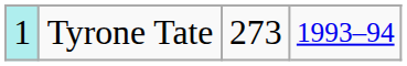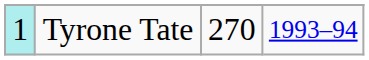Tyrone Tate | column 3: 273 -> 270
